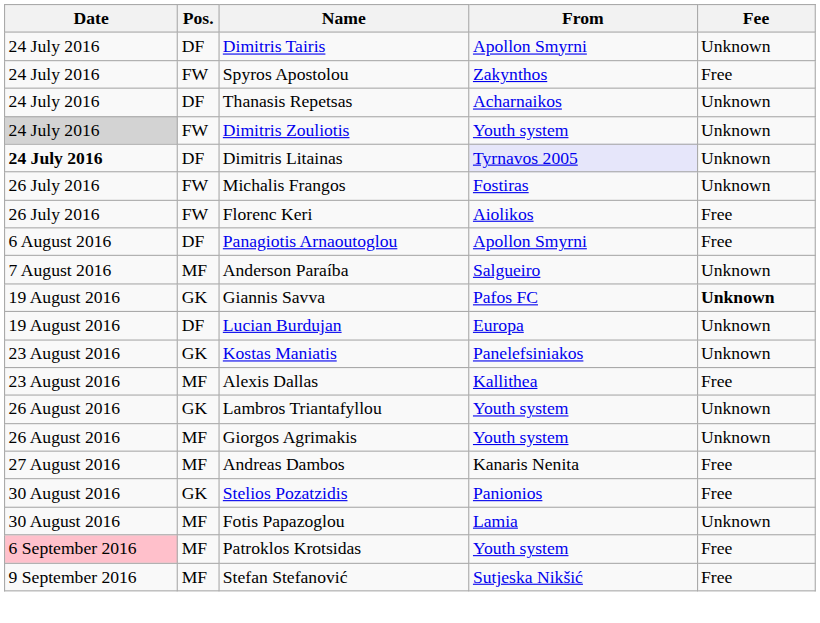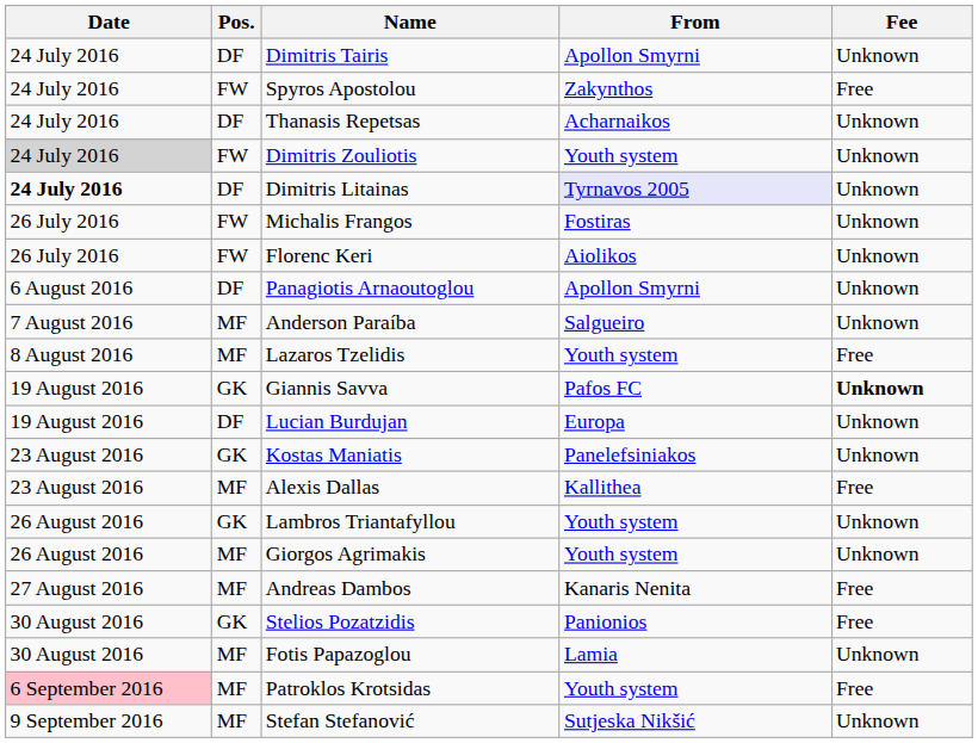Florenc Keri | Fee: Free -> Unknown
Panagiotis Arnaoutoglou | Fee: Free -> Unknown
+ row: 8 August 2016 | MF | Lazaros Tzelidis | Youth system | Free
Stefan Stefanović | Fee: Free -> Unknown
